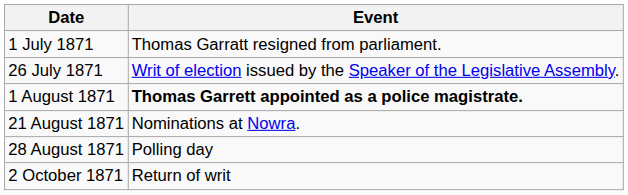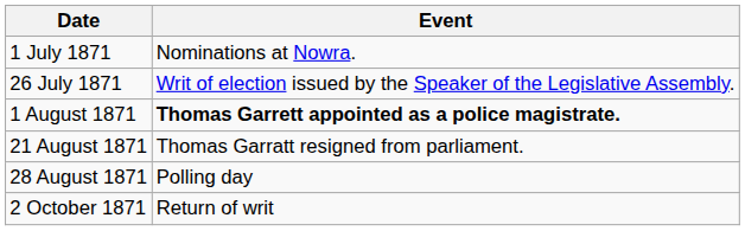1 July 1871 | Event: Thomas Garratt resigned from parliament. -> Nominations at Nowra.
21 August 1871 | Event: Nominations at Nowra. -> Thomas Garratt resigned from parliament.
